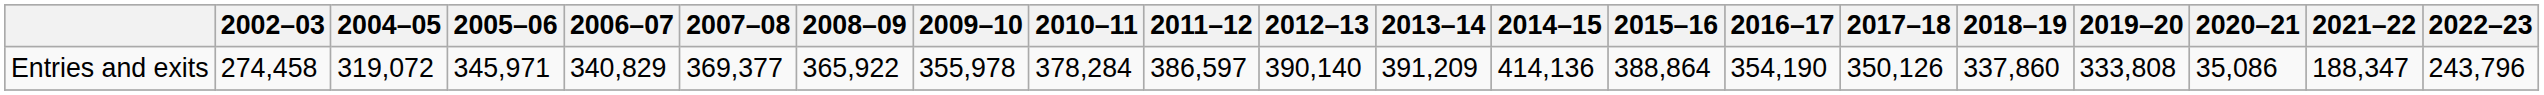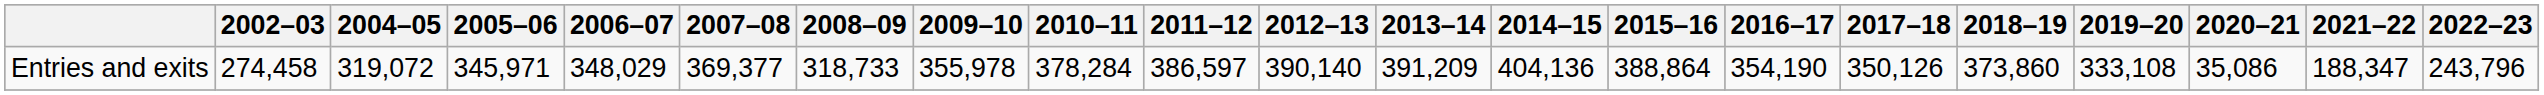Entries and exits | 2006–07: 340,829 -> 348,029
Entries and exits | 2008–09: 365,922 -> 318,733
Entries and exits | 2014–15: 414,136 -> 404,136
Entries and exits | 2018–19: 337,860 -> 373,860
Entries and exits | 2019–20: 333,808 -> 333,108
